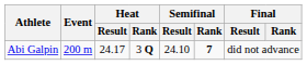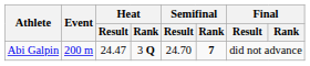Abi Galpin | Heat / Result: 24.17 -> 24.47
Abi Galpin | Semifinal / Result: 24.10 -> 24.70
